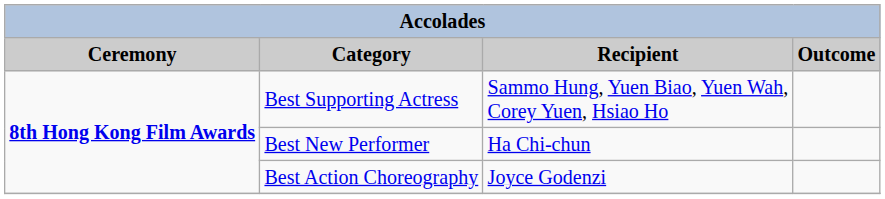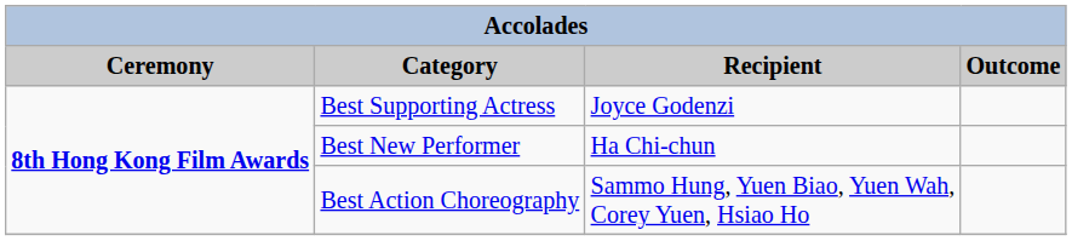Best Supporting Actress | Recipient: Sammo Hung, Yuen Biao, Yuen Wah, Corey Yuen, Hsiao Ho -> Joyce Godenzi
Best Action Choreography | Recipient: Joyce Godenzi -> Sammo Hung, Yuen Biao, Yuen Wah, Corey Yuen, Hsiao Ho
